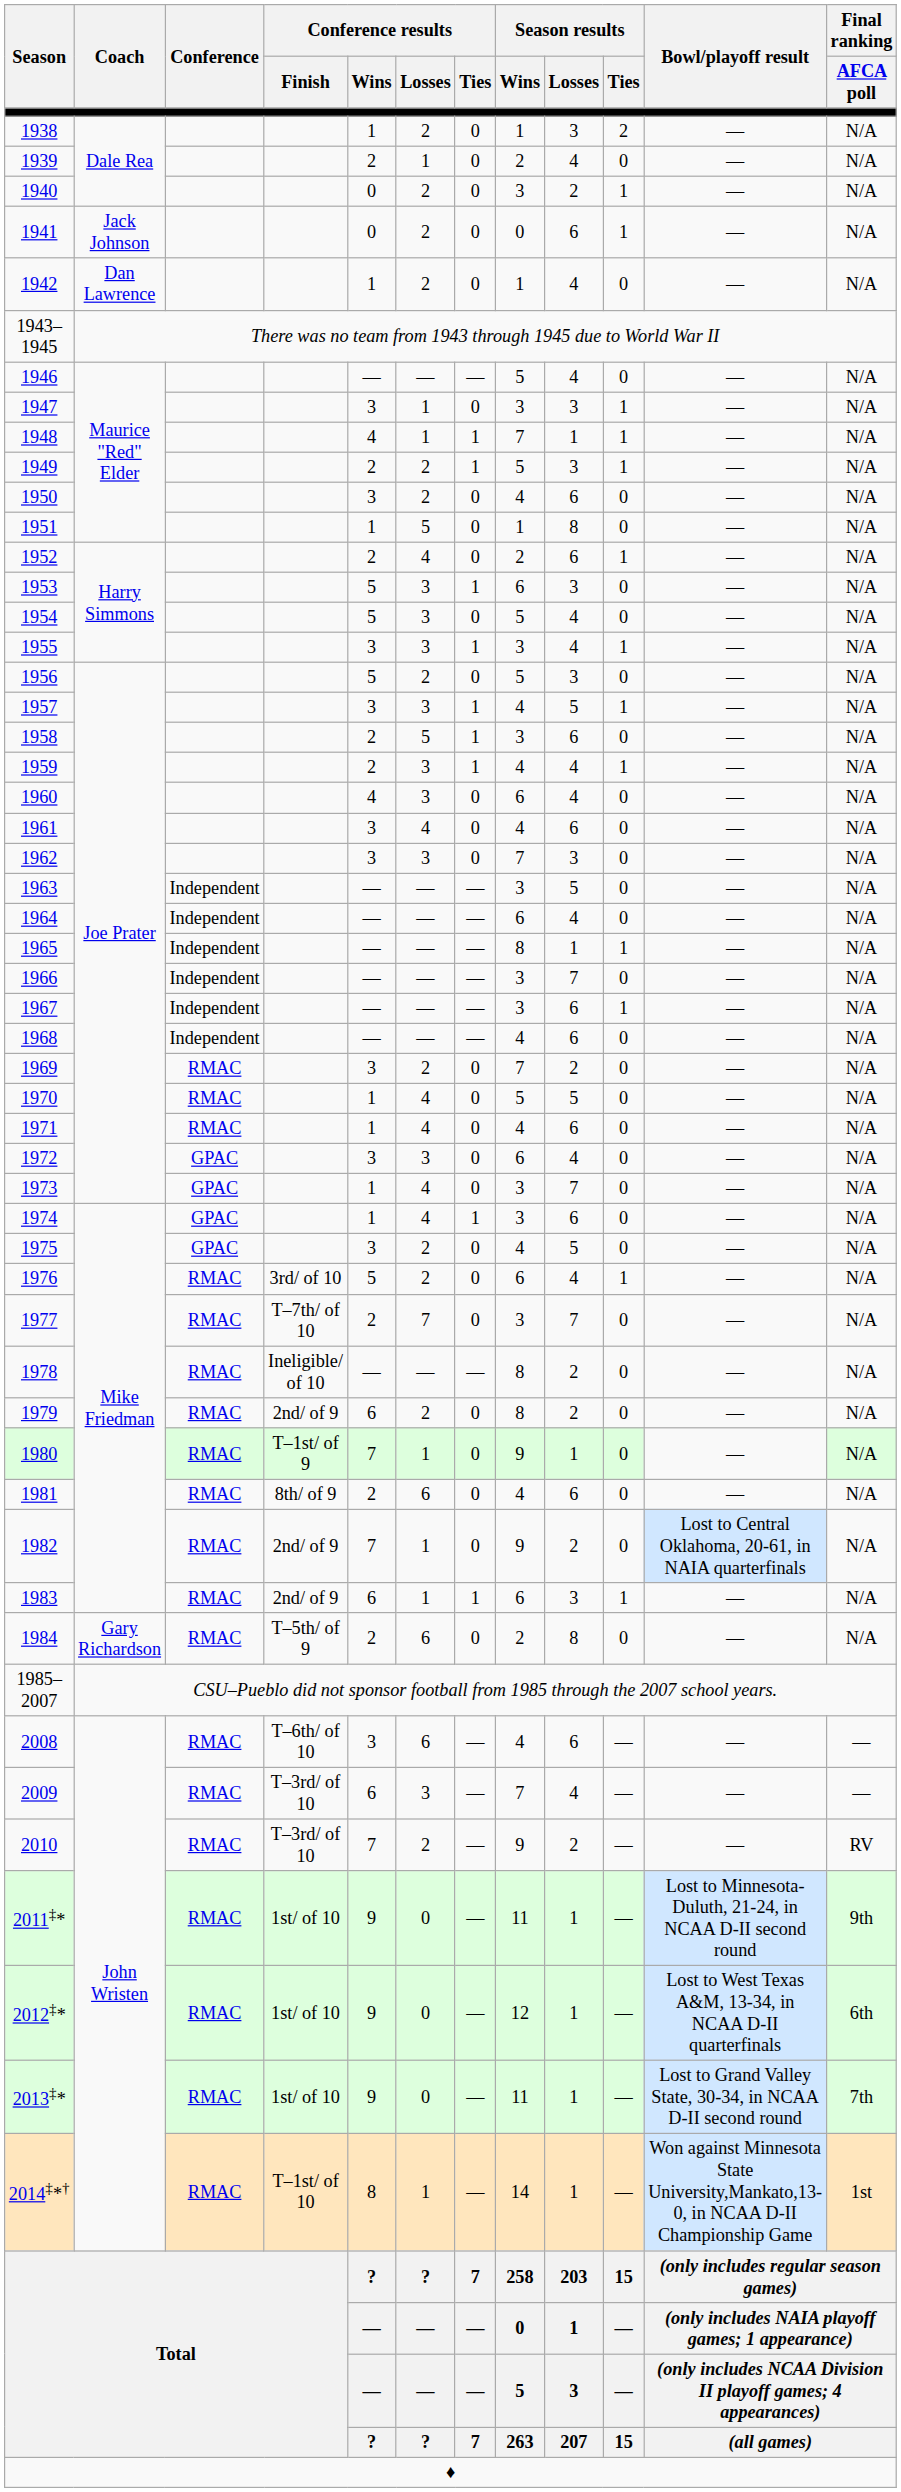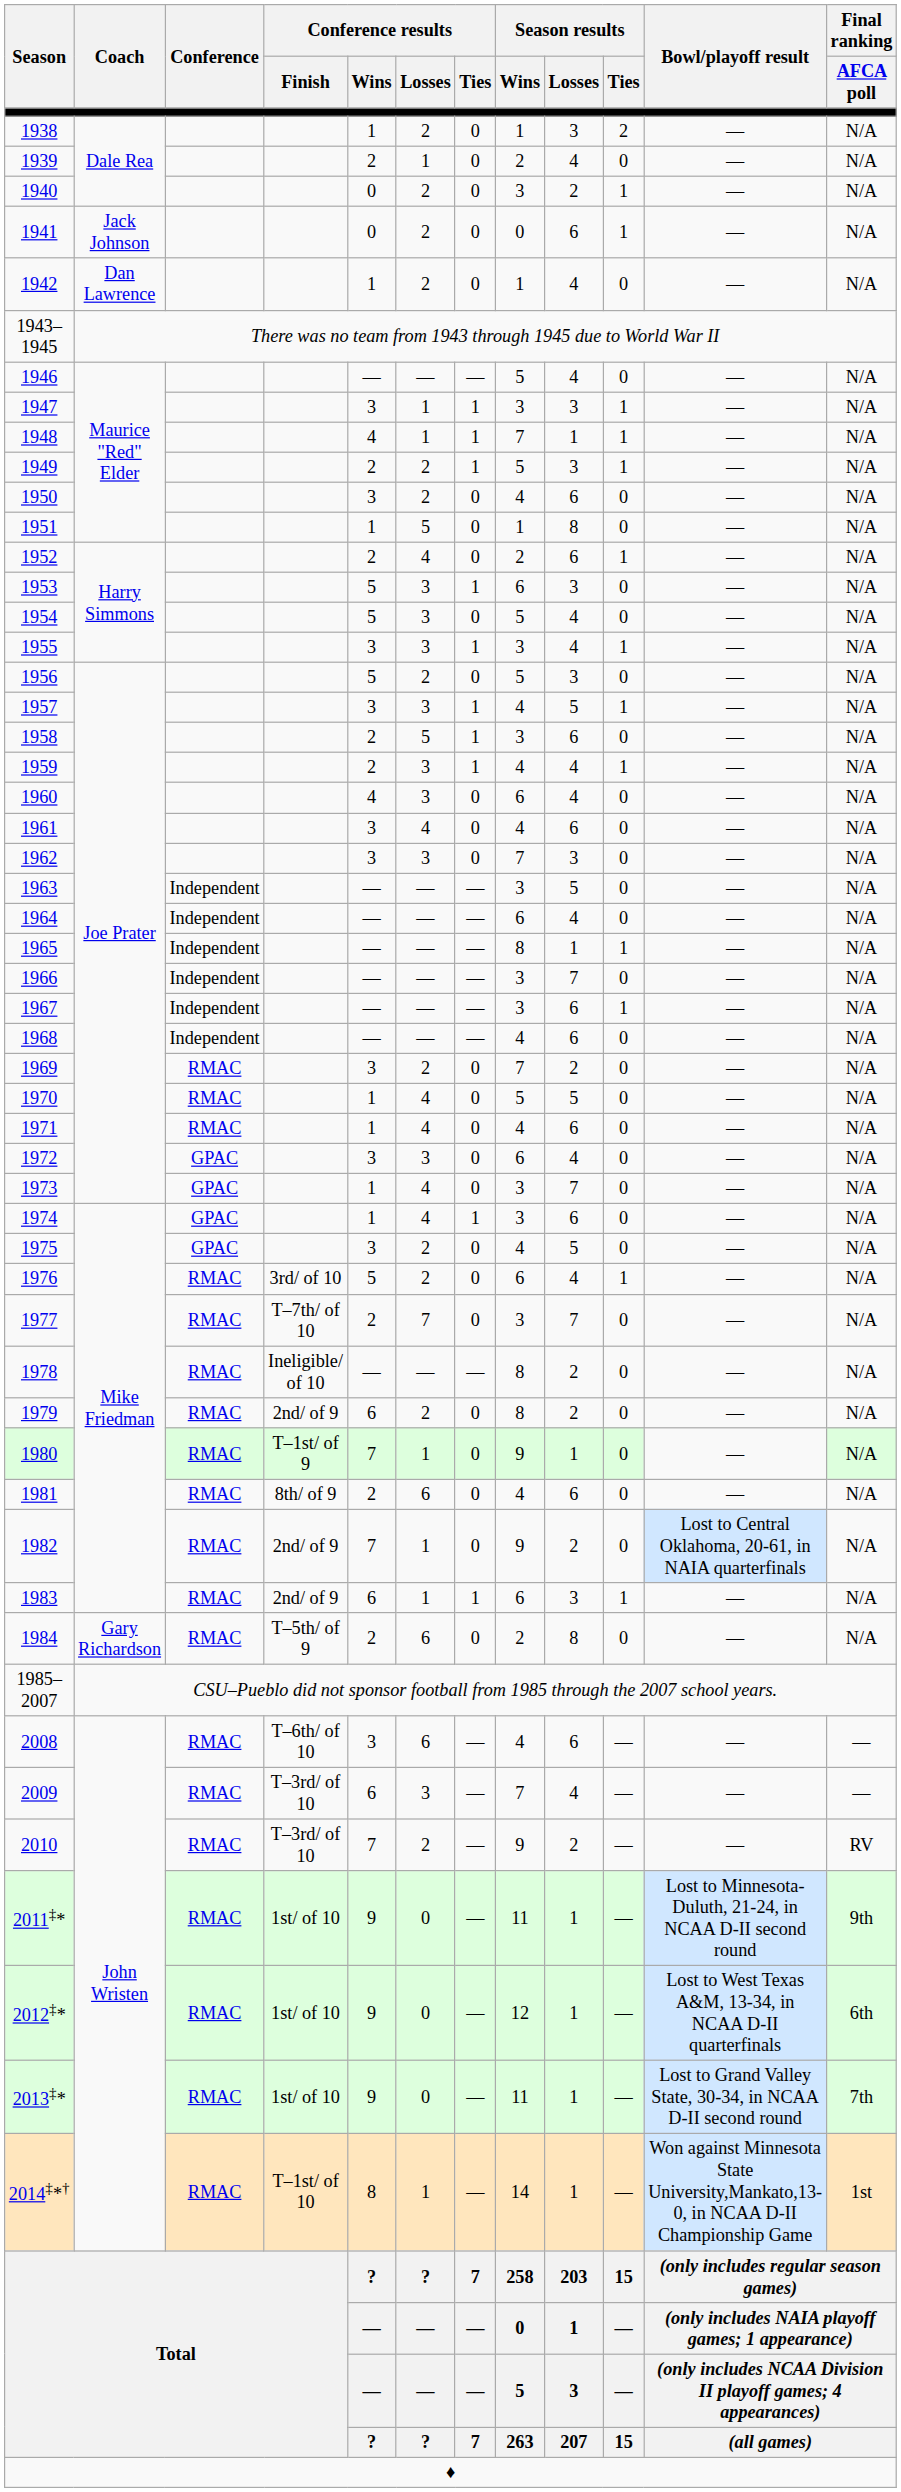1947 | Conference results / Ties: 0 -> 1
